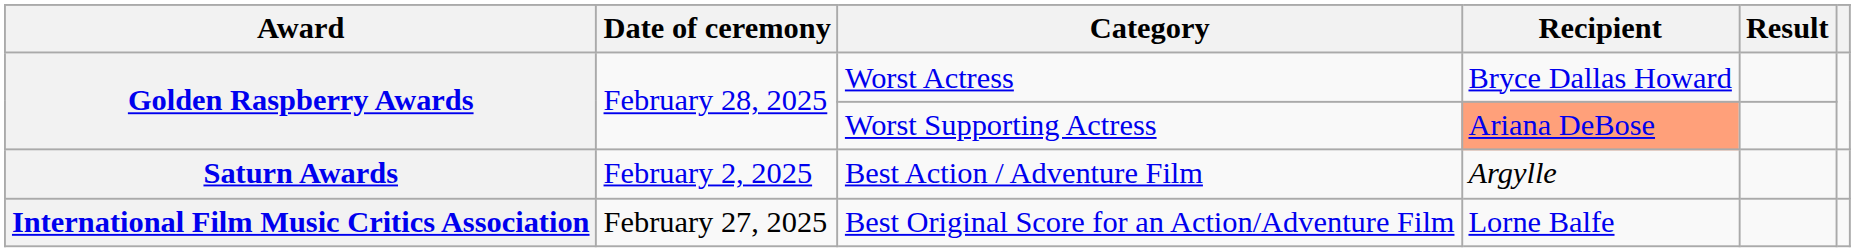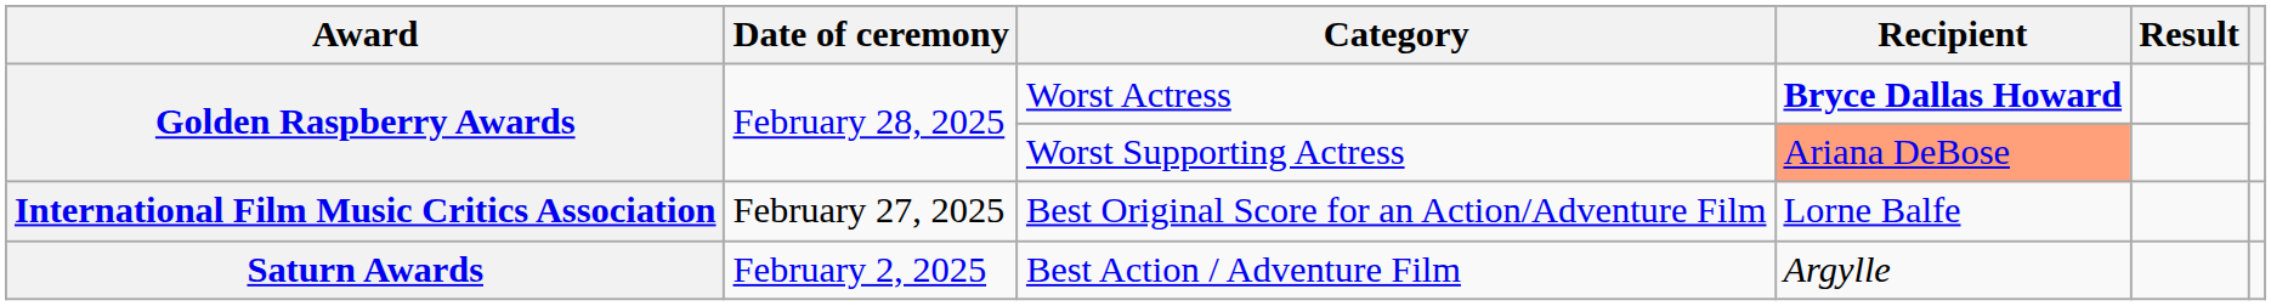Worst Actress | Recipient: normal -> bold
rows swapped: Best Original Score for an Action/Adventure Film <-> Best Action / Adventure Film
